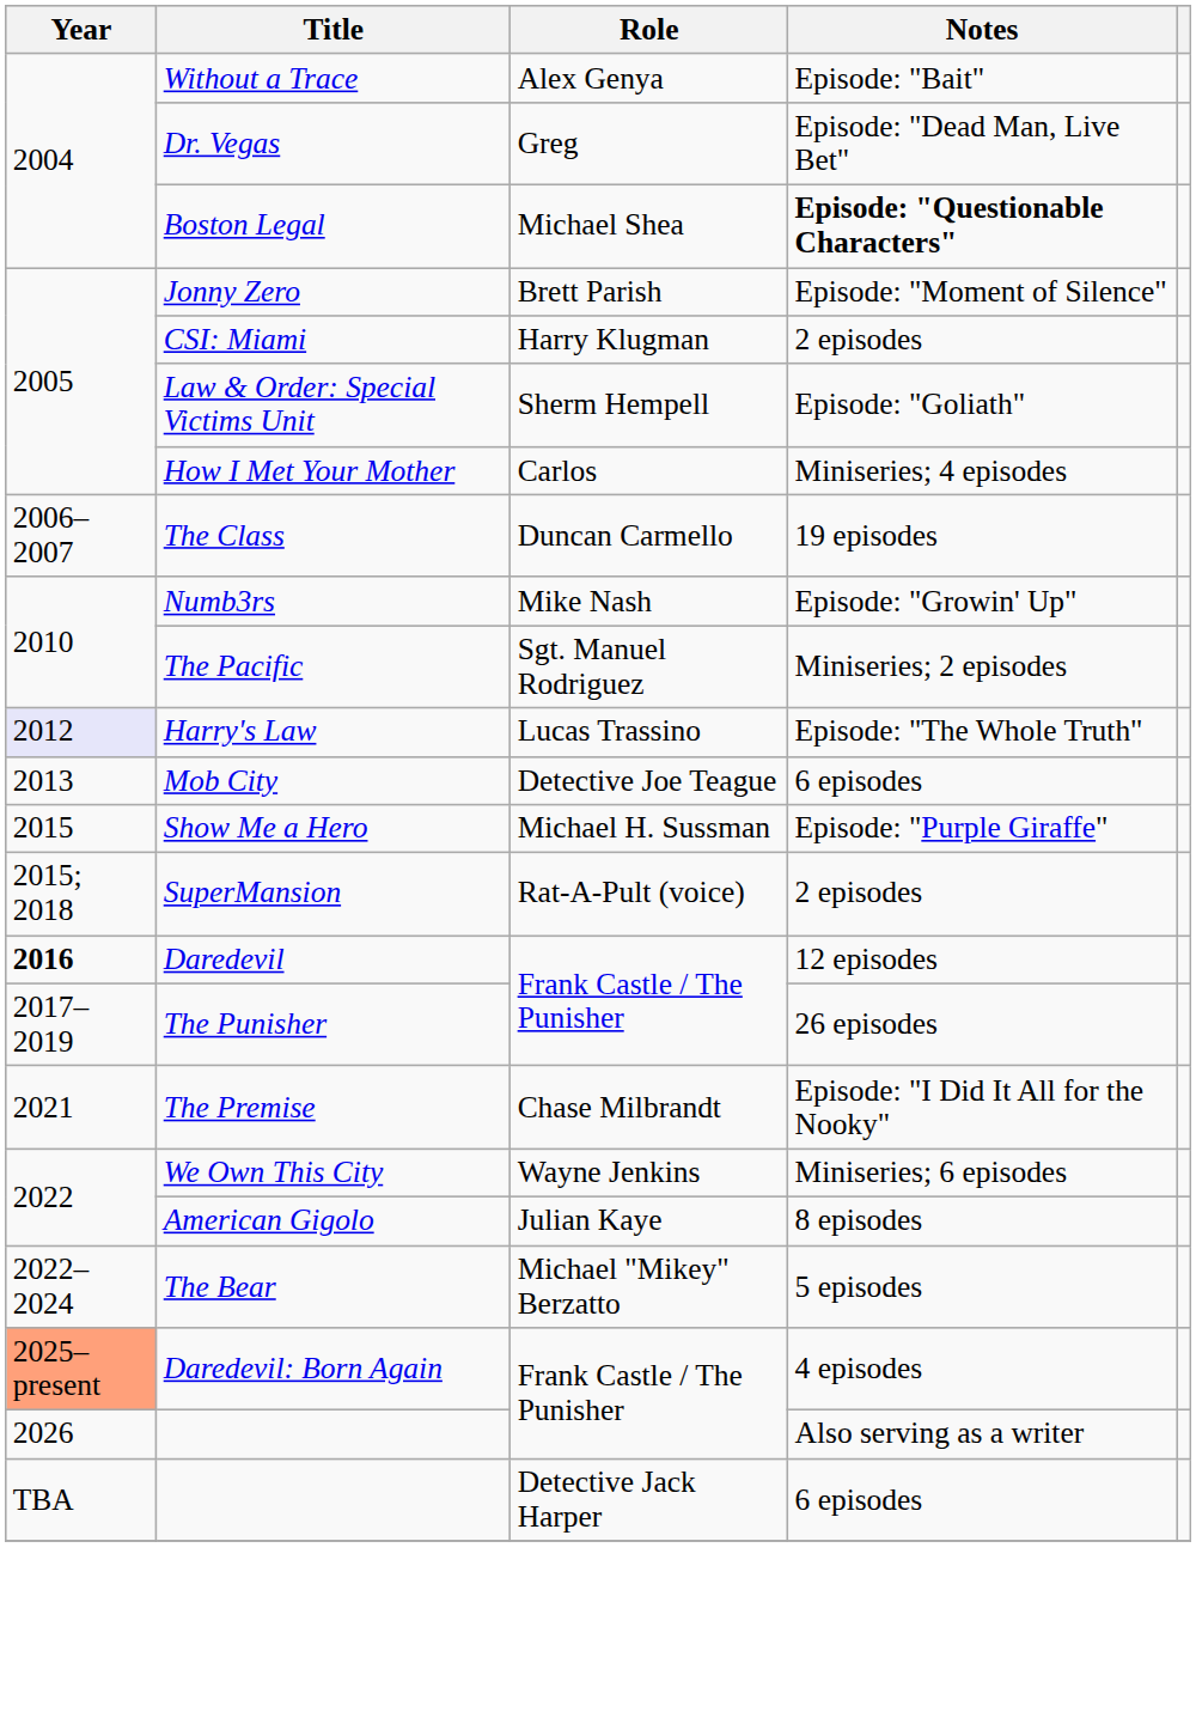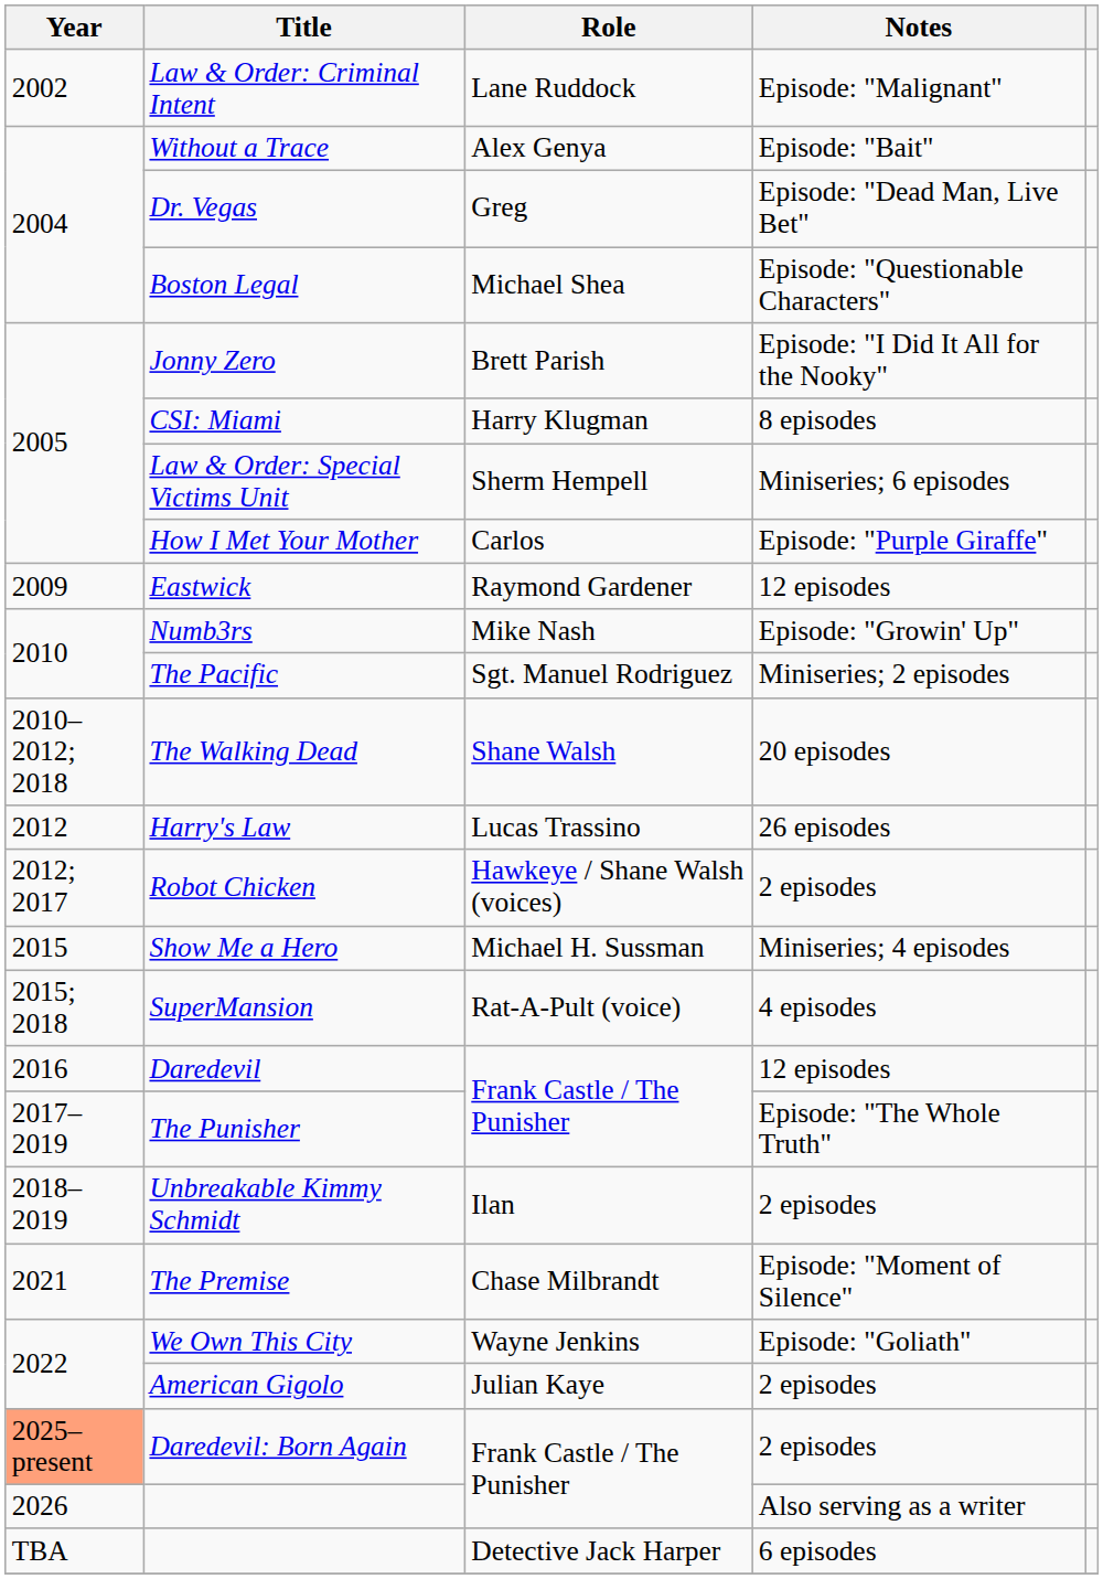+ row: 2002 | Law & Order: Criminal Intent | Lane Ruddock | Episode: "Malignant"
Boston Legal | Notes: bold -> normal
Jonny Zero | Notes: Episode: "Moment of Silence" -> Episode: "I Did It All for the Nooky"
CSI: Miami | Notes: 2 episodes -> 8 episodes
Law & Order: Special Victims Unit | Notes: Episode: "Goliath" -> Miniseries; 6 episodes
How I Met Your Mother | Notes: Miniseries; 4 episodes -> Episode: "Purple Giraffe"
- row: 2006–2007 | The Class | Duncan Carmello | 19 episodes
+ row: 2009 | Eastwick | Raymond Gardener | 12 episodes
+ row: 2010–2012; 2018 | The Walking Dead | Shane Walsh | 20 episodes
Harry's Law | Year: lavender background -> no background
Harry's Law | Notes: Episode: "The Whole Truth" -> 26 episodes
+ row: 2012; 2017 | Robot Chicken | Hawkeye / Shane Walsh (voices) | 2 episodes
- row: 2013 | Mob City | Detective Joe Teague | 6 episodes
Show Me a Hero | Notes: Episode: "Purple Giraffe" -> Miniseries; 4 episodes
SuperMansion | Notes: 2 episodes -> 4 episodes
Daredevil | Year: bold -> normal
The Punisher | Notes: 26 episodes -> Episode: "The Whole Truth"
+ row: 2018–2019 | Unbreakable Kimmy Schmidt | Ilan | 2 episodes
The Premise | Notes: Episode: "I Did It All for the Nooky" -> Episode: "Moment of Silence"
We Own This City | Notes: Miniseries; 6 episodes -> Episode: "Goliath"
American Gigolo | Notes: 8 episodes -> 2 episodes
- row: 2022–2024 | The Bear | Michael "Mikey" Berzatto | 5 episodes
Daredevil: Born Again | Notes: 4 episodes -> 2 episodes
